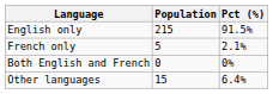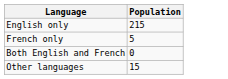- column: Pct (%) | 91.5% | 2.1% | 0% | 6.4%
